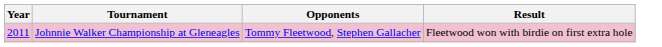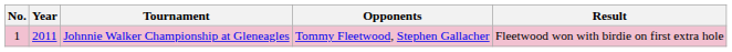+ column: No. | 1
